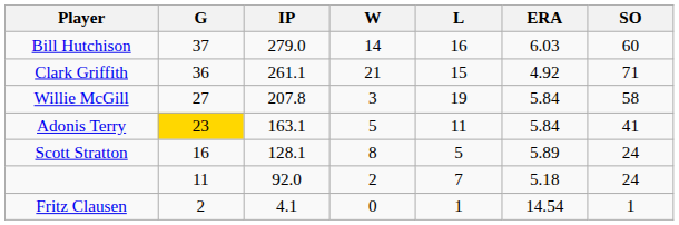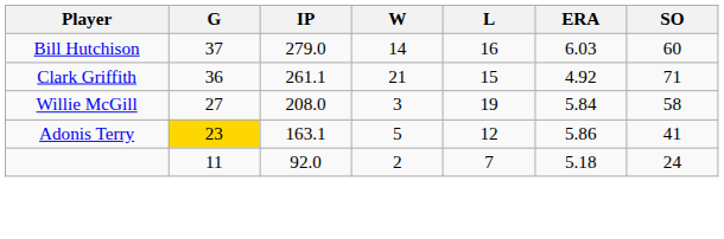Willie McGill | IP: 207.8 -> 208.0
Adonis Terry | L: 11 -> 12
Adonis Terry | ERA: 5.84 -> 5.86
- row: Scott Stratton | 16 | 128.1 | 8 | 5 | 5.89 | 24
- row: Fritz Clausen | 2 | 4.1 | 0 | 1 | 14.54 | 1
